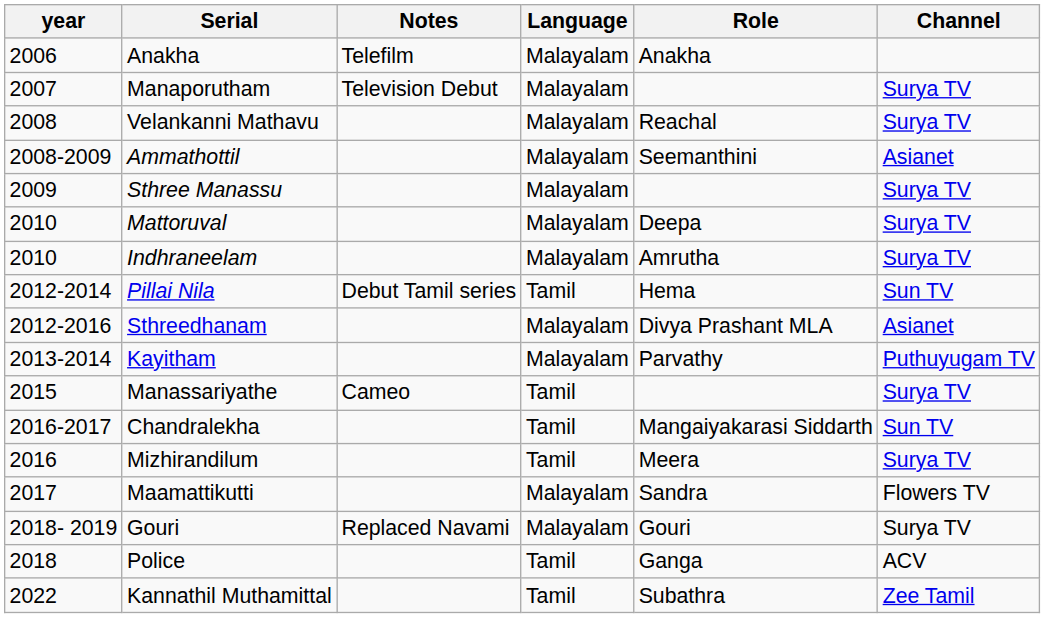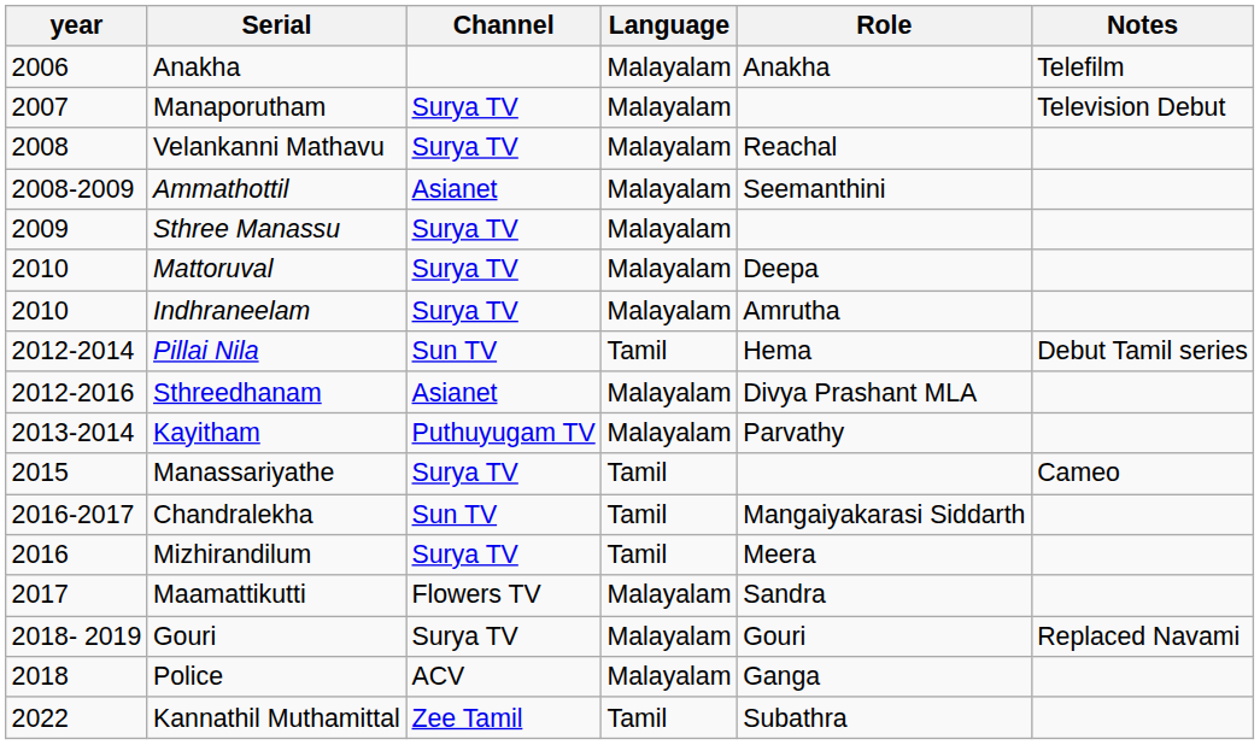columns swapped: Channel <-> Notes
Police | Language: Tamil -> Malayalam
